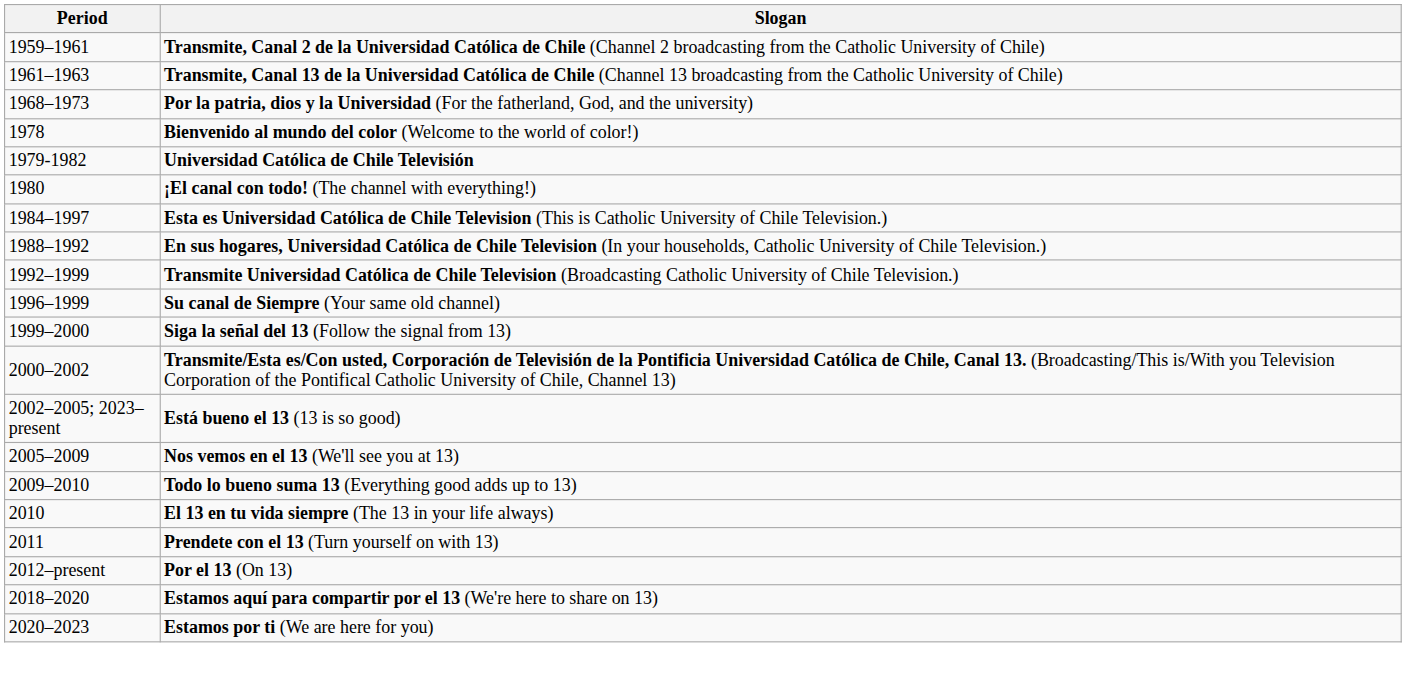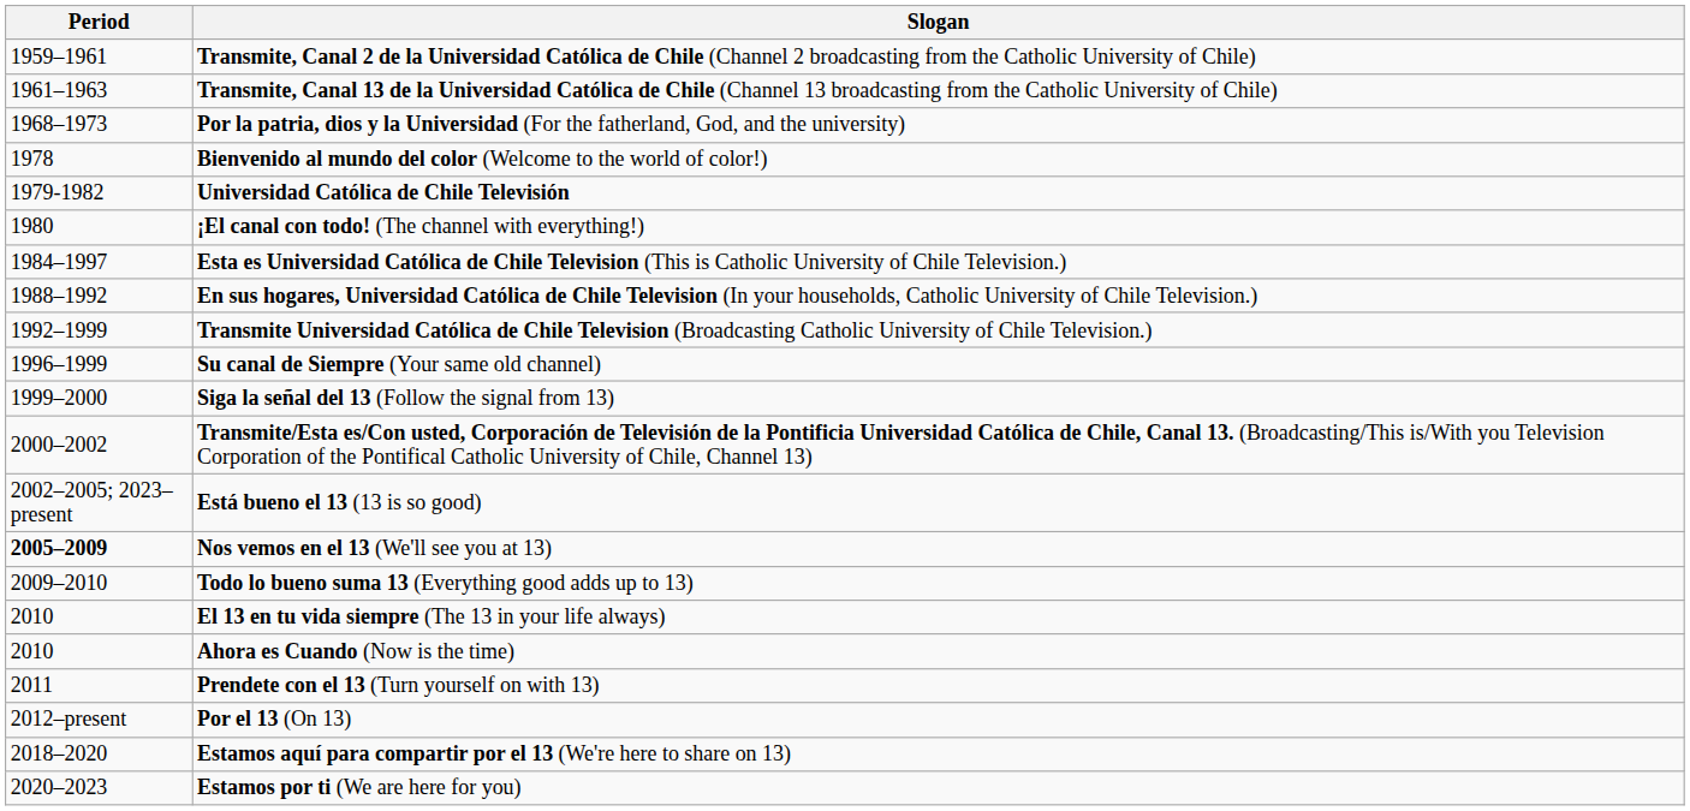Nos vemos en el 13 (We'll see you at 13) | Period: normal -> bold
+ row: 2010 | Ahora es Cuando (Now is the time)
